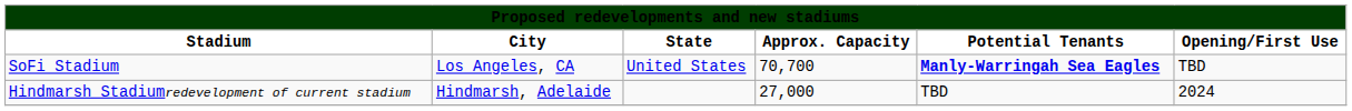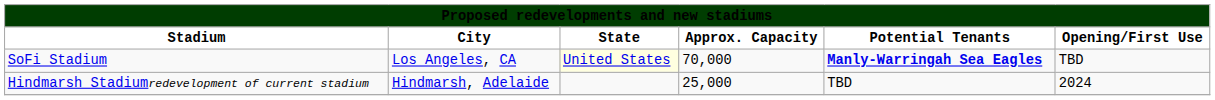SoFi Stadium | State: no background -> lightyellow background
SoFi Stadium | Approx. Capacity: 70,700 -> 70,000
Hindmarsh Stadiumredevelopment of current stadium | Approx. Capacity: 27,000 -> 25,000
